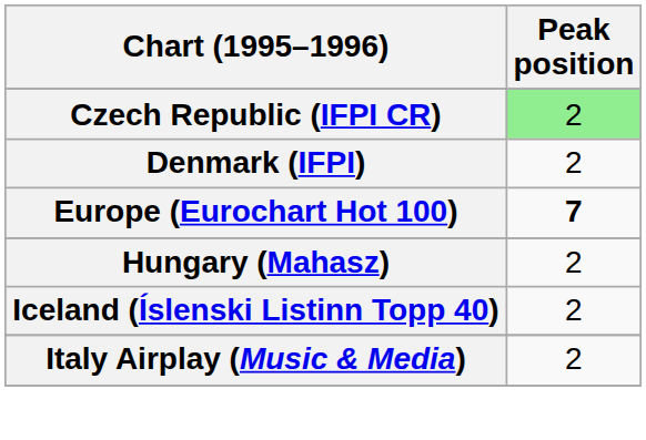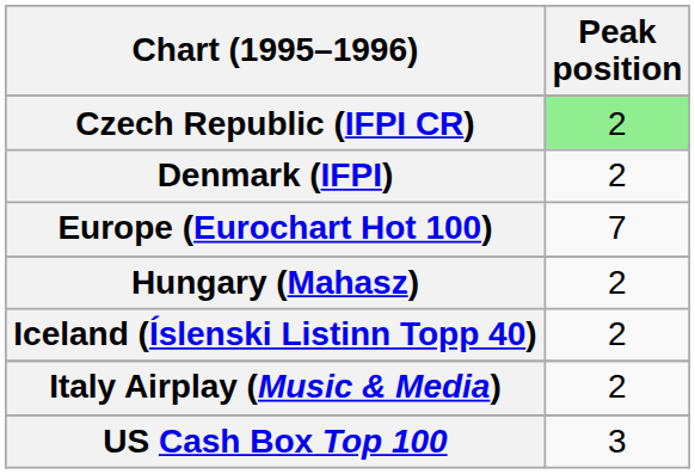Europe (Eurochart Hot 100) | Peak position: bold -> normal
+ row: US Cash Box Top 100 | 3
